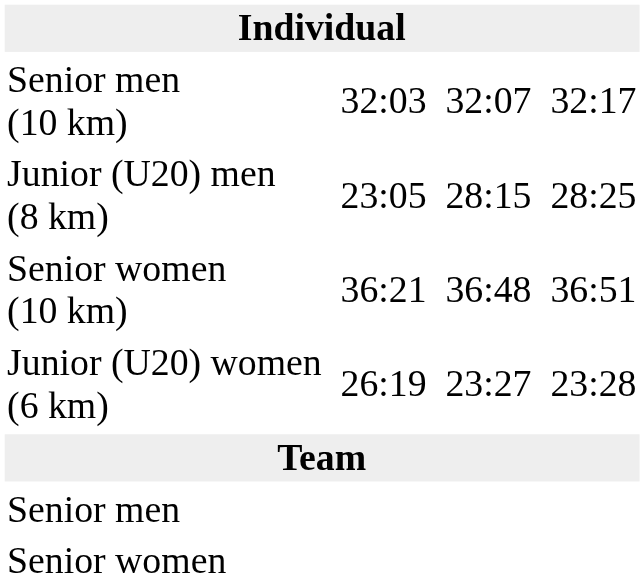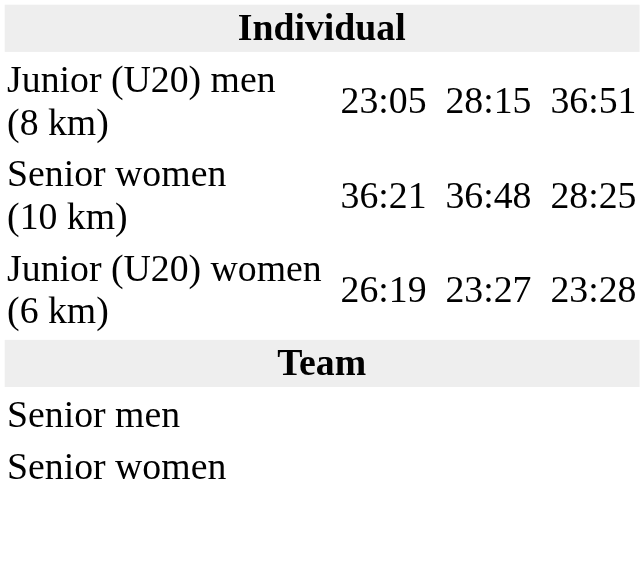- row: Senior men (10 km) | 32:03 | 32:07 | 32:17
Junior (U20) men (8 km) | column 7: 28:25 -> 36:51
Senior women (10 km) | column 7: 36:51 -> 28:25
